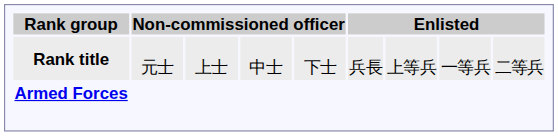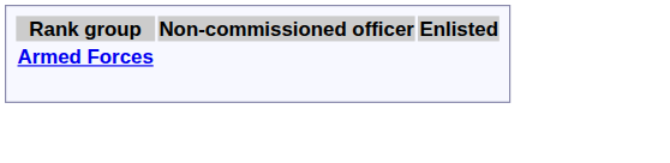- row: Rank title | 元士 | 上士 | 中士 | 下士 | 兵長 | 上等兵 | 一等兵 | 二等兵
